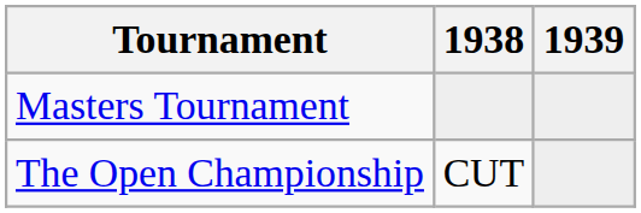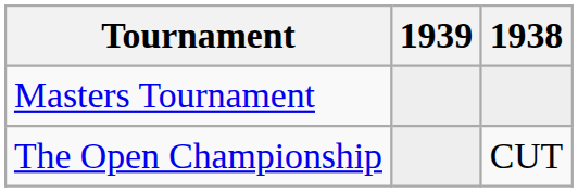columns swapped: 1938 <-> 1939
